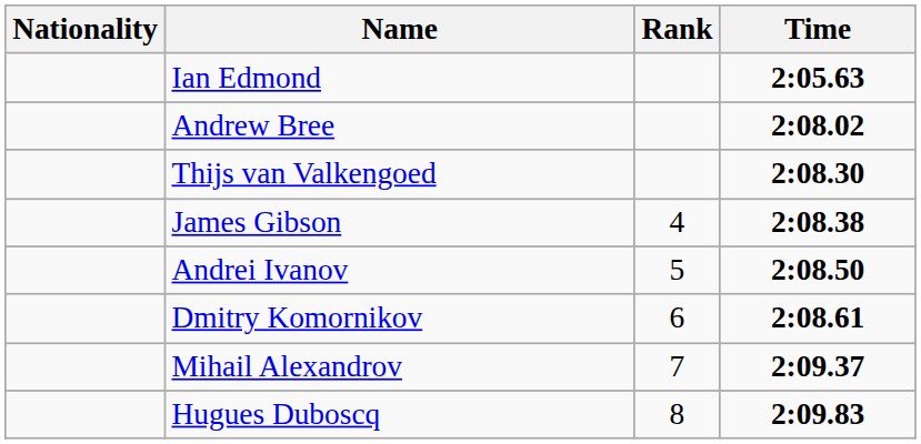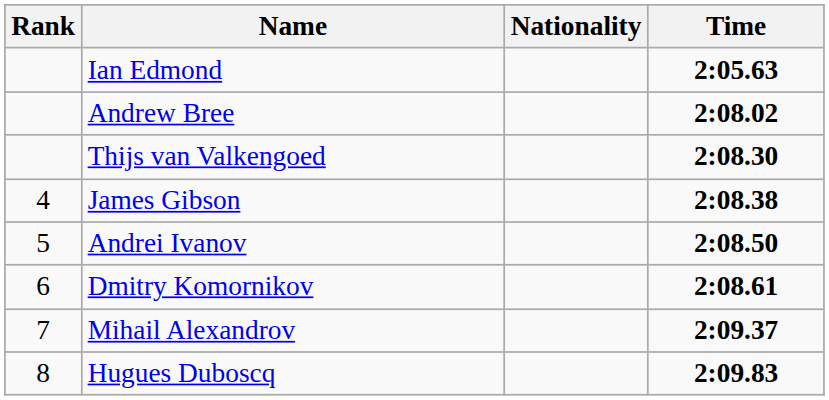columns swapped: Rank <-> Nationality
